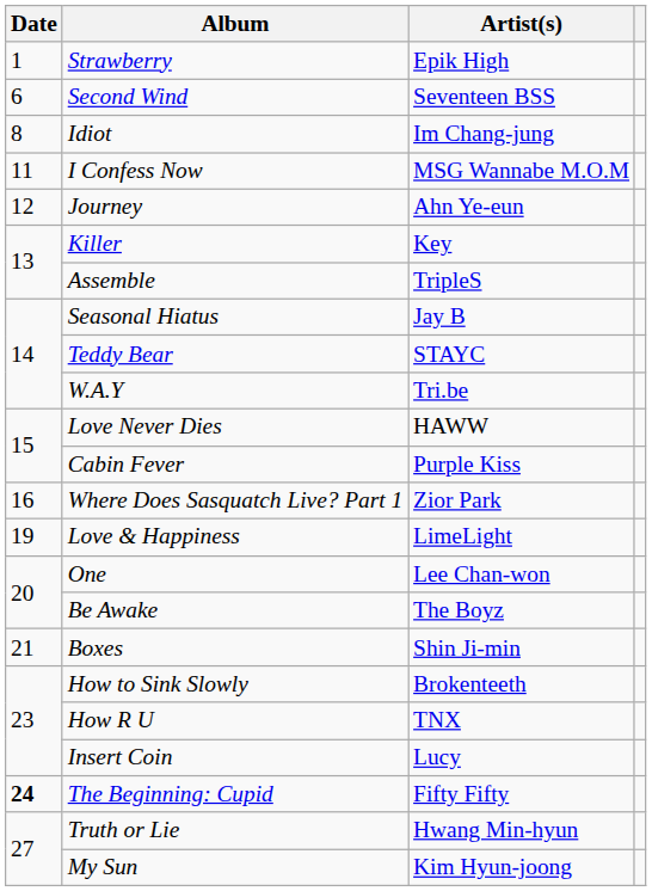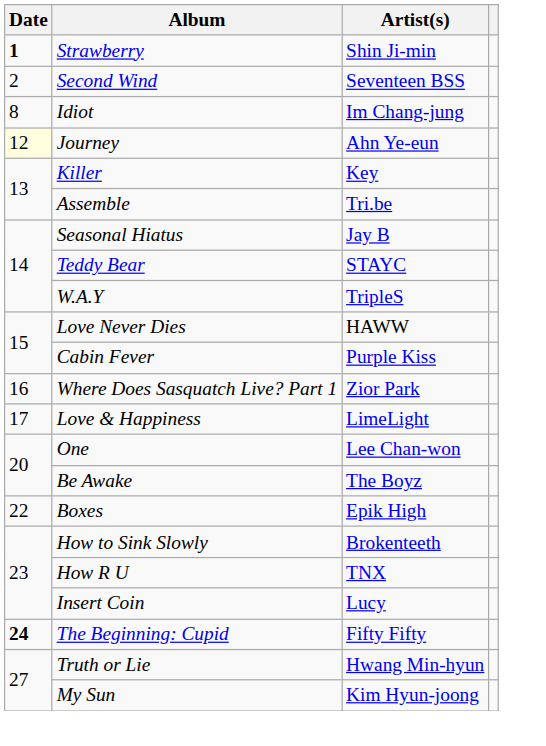Strawberry | Date: normal -> bold
Strawberry | Artist(s): Epik High -> Shin Ji-min
Second Wind | Date: 6 -> 2
- row: 11 | I Confess Now | MSG Wannabe M.O.M
Journey | Date: no background -> lightyellow background
Assemble | Artist(s): TripleS -> Tri.be
W.A.Y | Artist(s): Tri.be -> TripleS
Love & Happiness | Date: 19 -> 17
Boxes | Date: 21 -> 22
Boxes | Artist(s): Shin Ji-min -> Epik High
